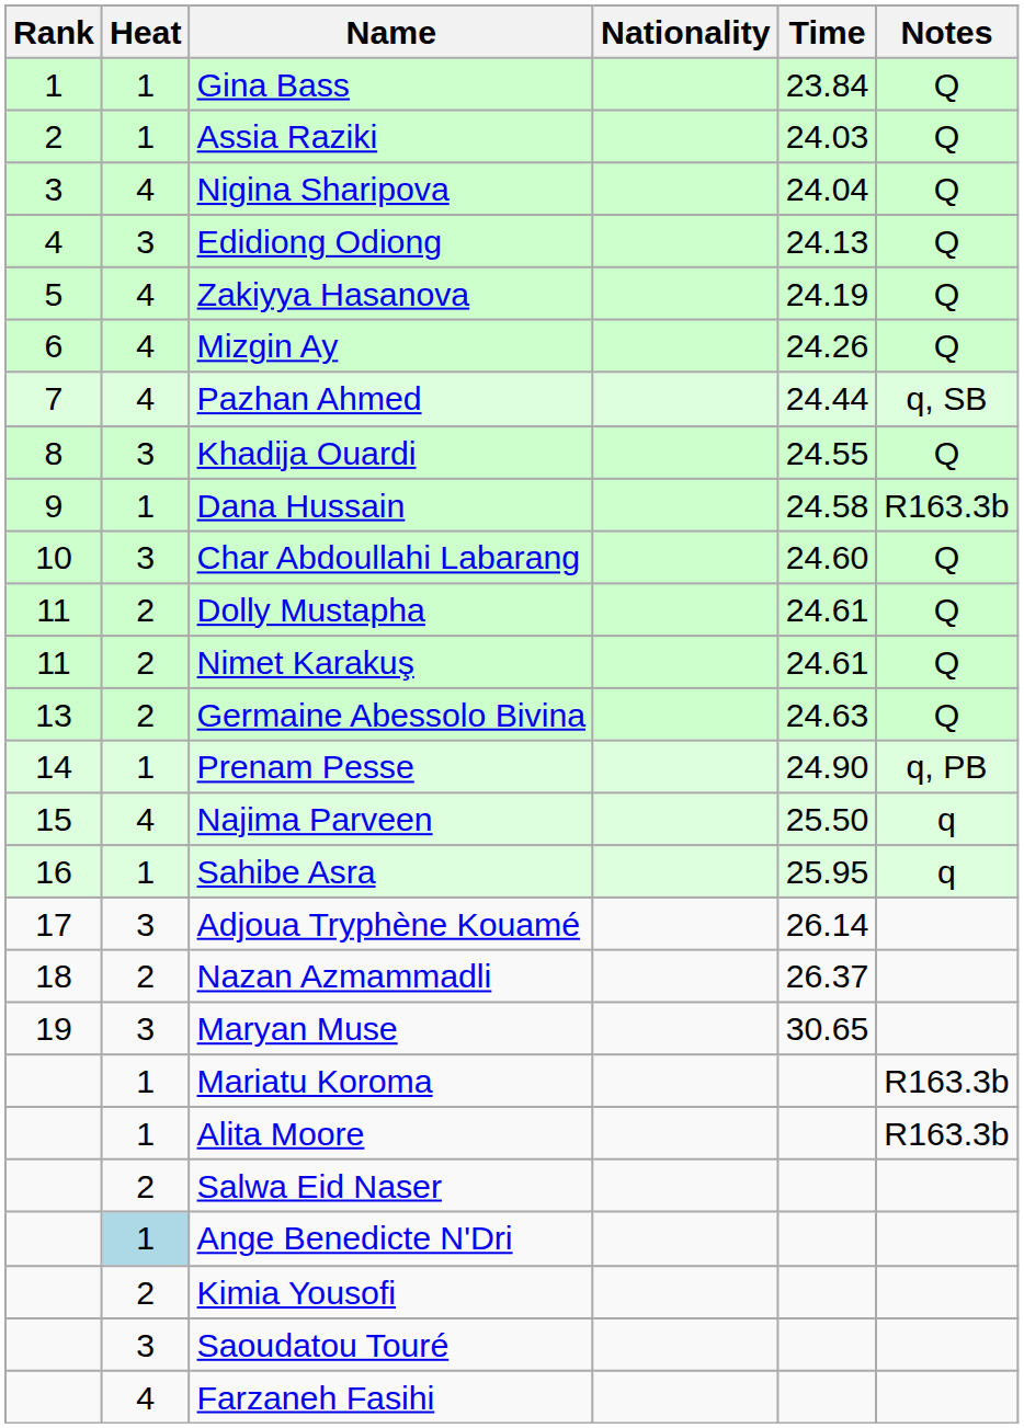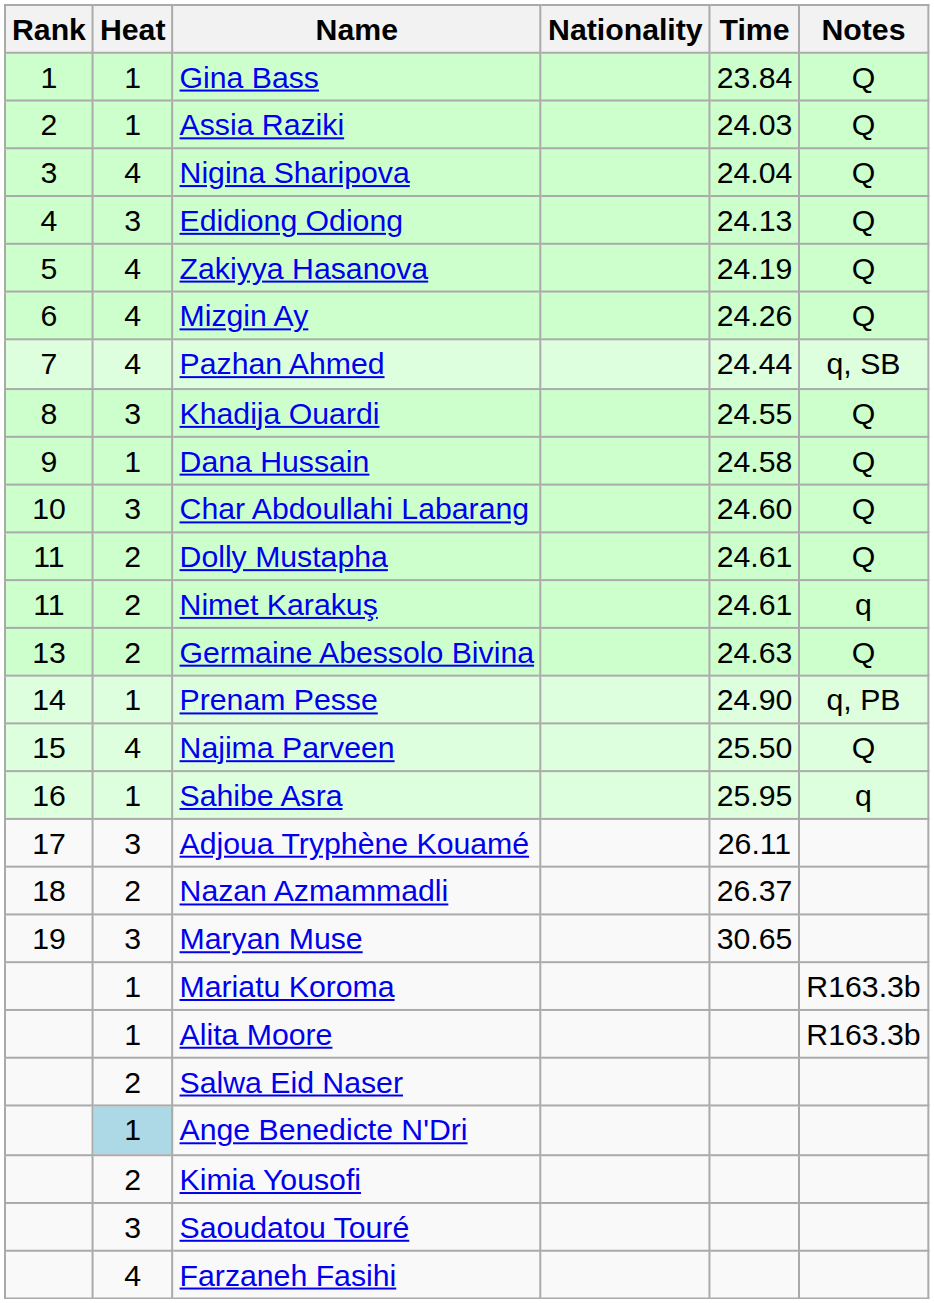Dana Hussain | Notes: R163.3b -> Q
Nimet Karakuş | Notes: Q -> q
Najima Parveen | Notes: q -> Q
Adjoua Tryphène Kouamé | Time: 26.14 -> 26.11
